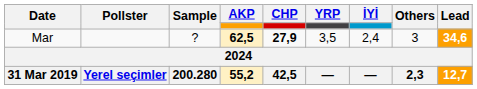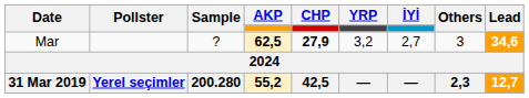Mar | YRP: 3,5 -> 3,2
Mar | İYİ: 2,4 -> 2,7
